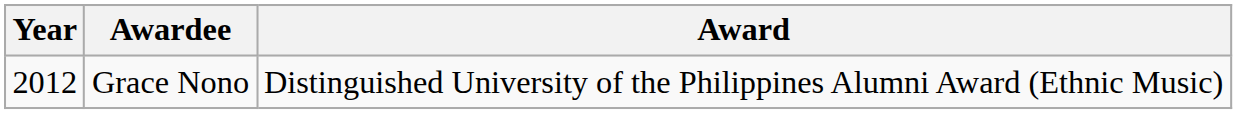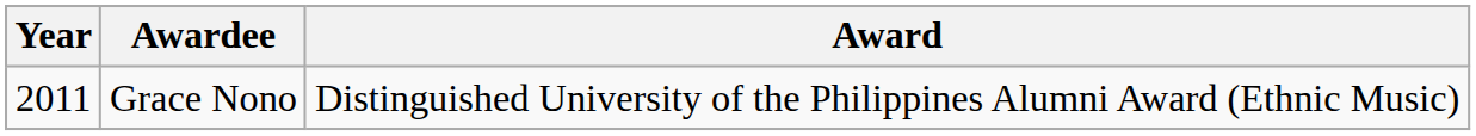Grace Nono | Year: 2012 -> 2011
